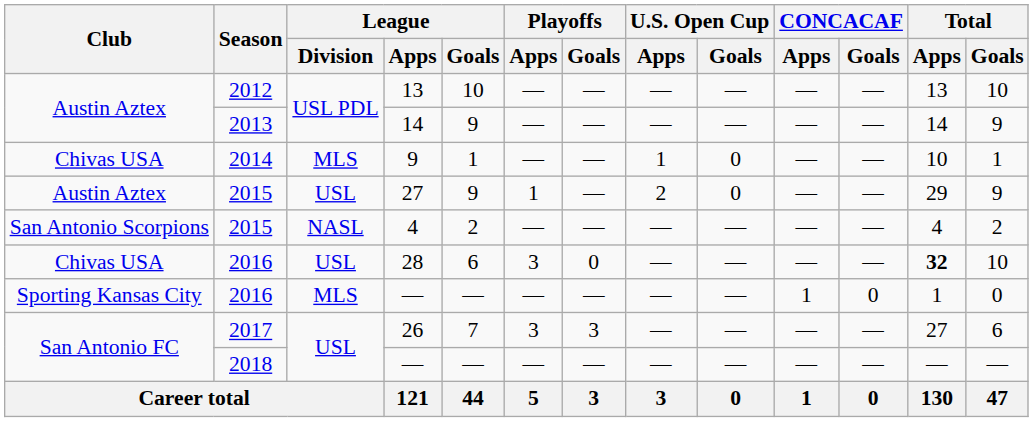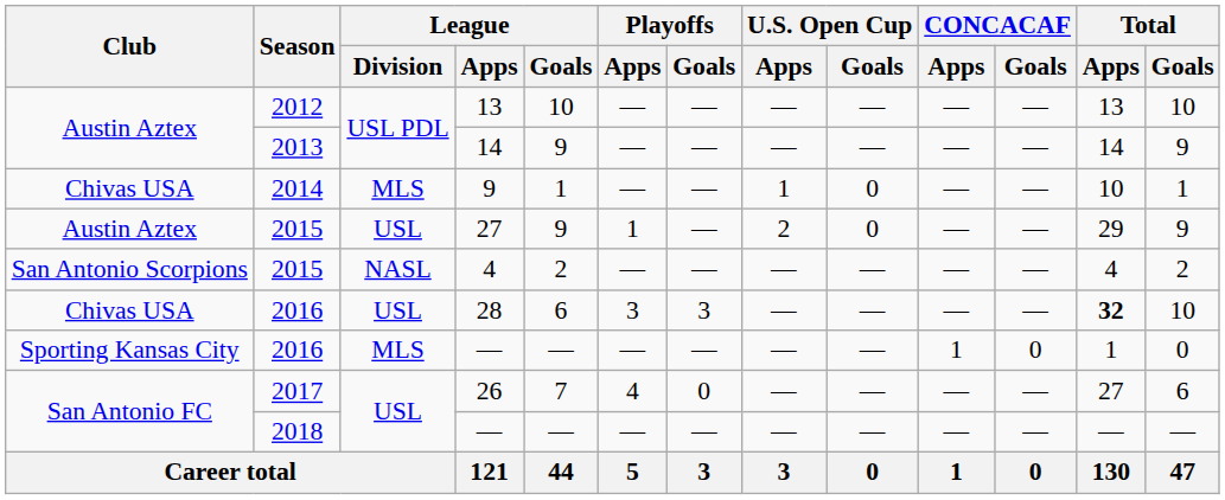28 | Playoffs / Goals: 0 -> 3
26 | Playoffs / Apps: 3 -> 4
26 | Playoffs / Goals: 3 -> 0
